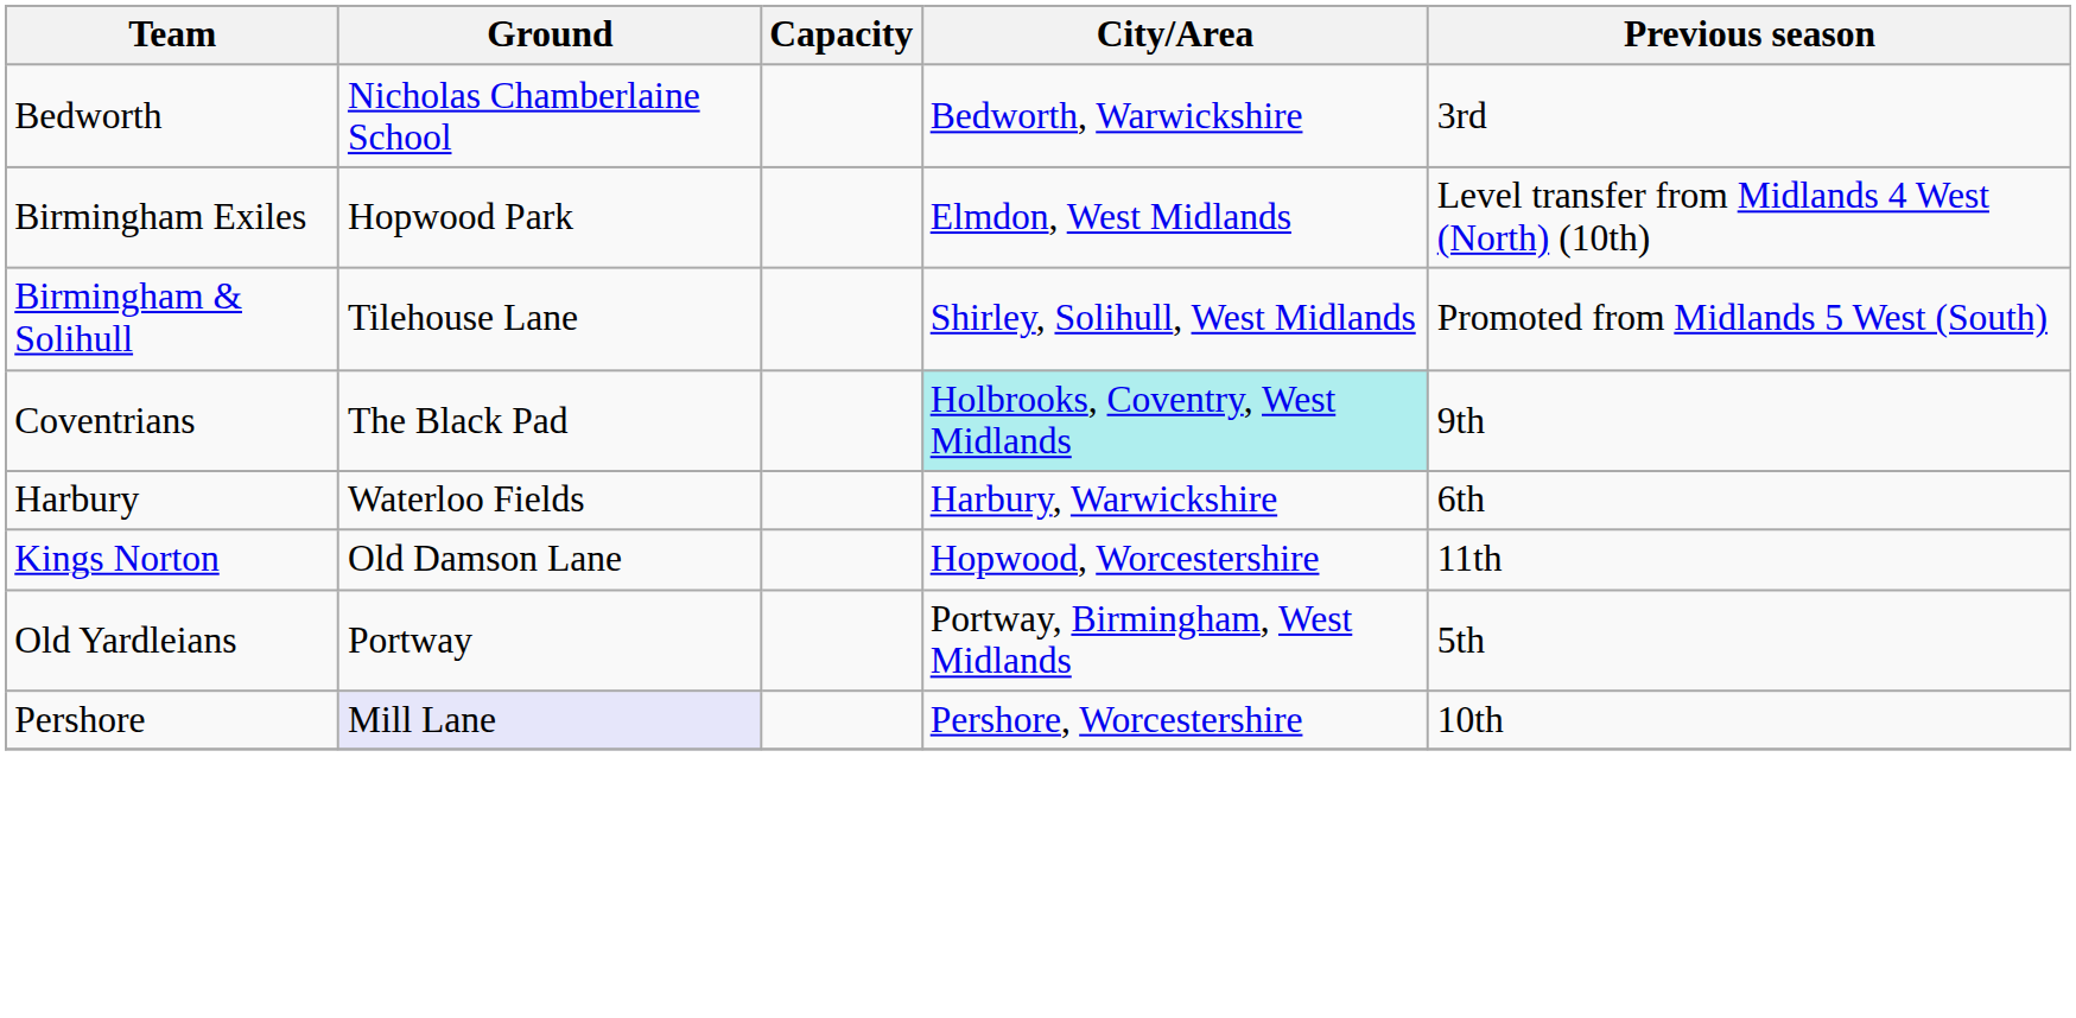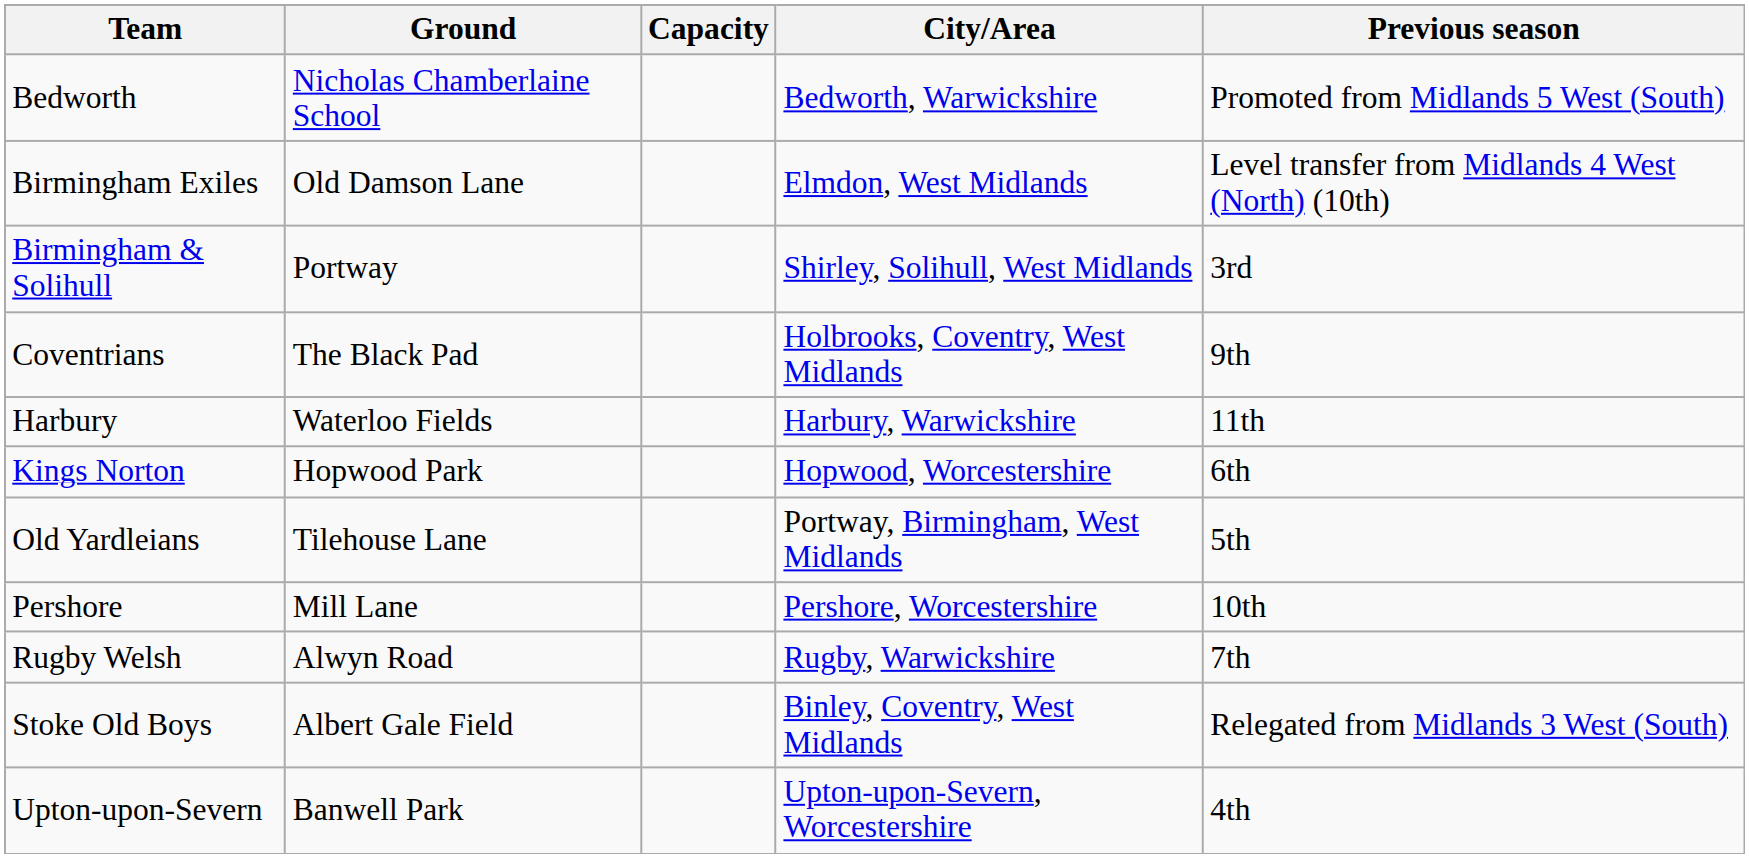Bedworth | Previous season: 3rd -> Promoted from Midlands 5 West (South)
Birmingham Exiles | Ground: Hopwood Park -> Old Damson Lane
Birmingham & Solihull | Ground: Tilehouse Lane -> Portway
Birmingham & Solihull | Previous season: Promoted from Midlands 5 West (South) -> 3rd
Coventrians | City/Area: paleturquoise background -> no background
Harbury | Previous season: 6th -> 11th
Kings Norton | Ground: Old Damson Lane -> Hopwood Park
Kings Norton | Previous season: 11th -> 6th
Old Yardleians | Ground: Portway -> Tilehouse Lane
Pershore | Ground: lavender background -> no background
+ row: Rugby Welsh | Alwyn Road | Rugby, Warwickshire | 7th
+ row: Stoke Old Boys | Albert Gale Field | Binley, Coventry, West Midlands | Relegated from Midlands 3 West (South)
+ row: Upton-upon-Severn | Banwell Park | Upton-upon-Severn, Worcestershire | 4th
